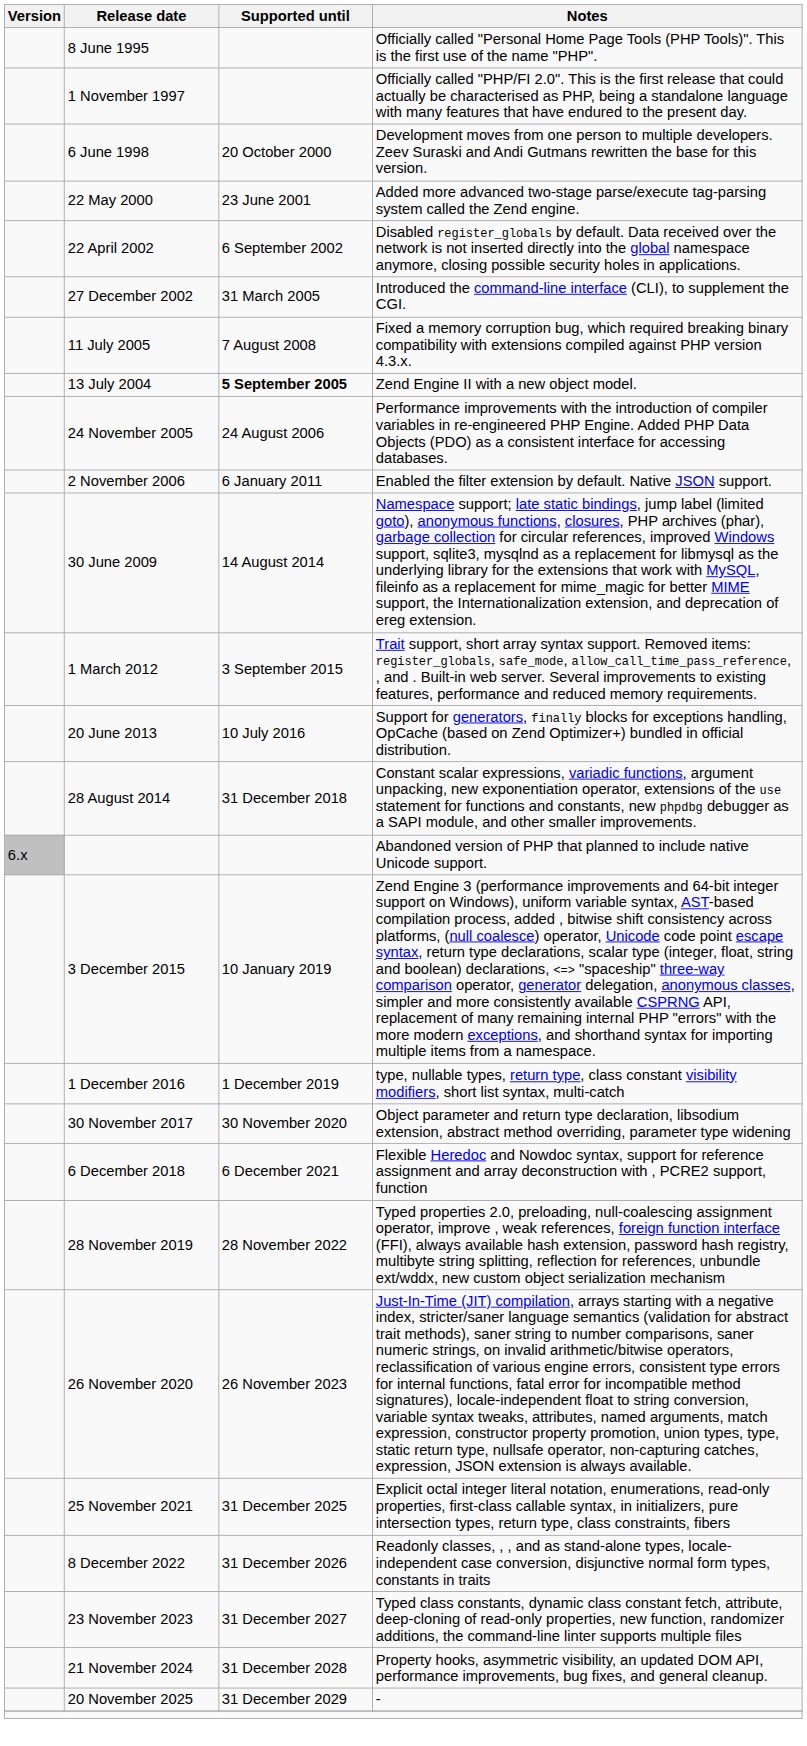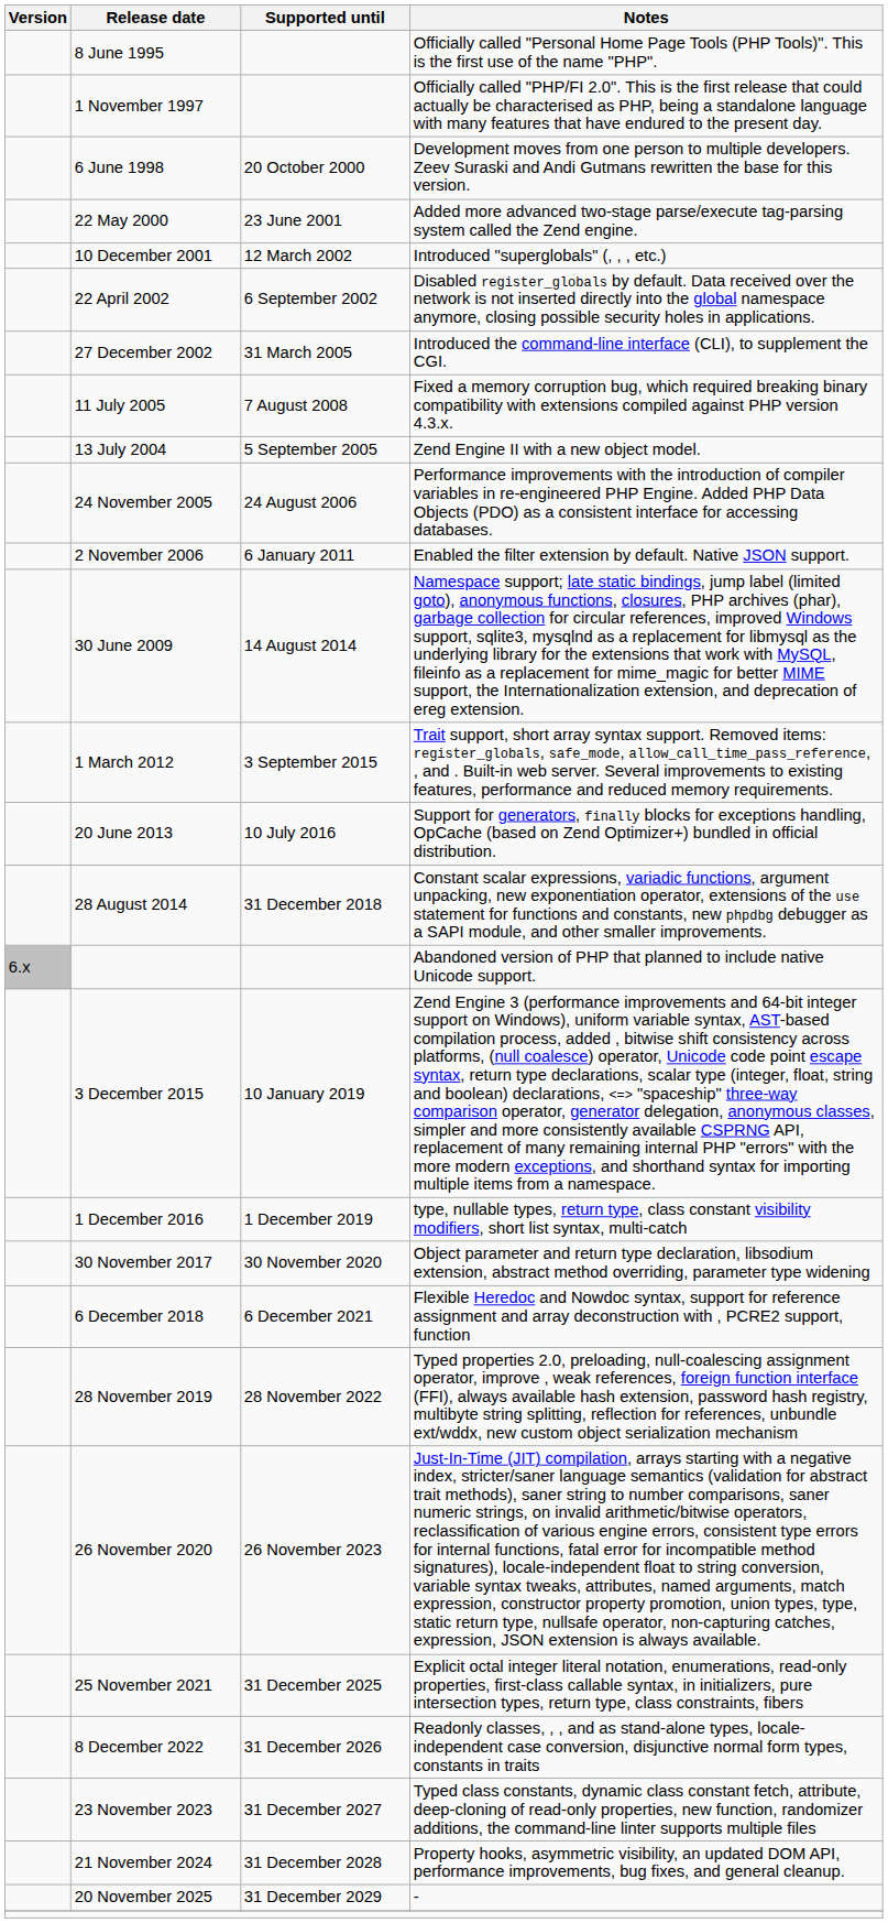+ row: 10 December 2001 | 12 March 2002 | Introduced "superglobals" (, , , etc.)
Zend Engine II with a new object model. | Supported until: bold -> normal
